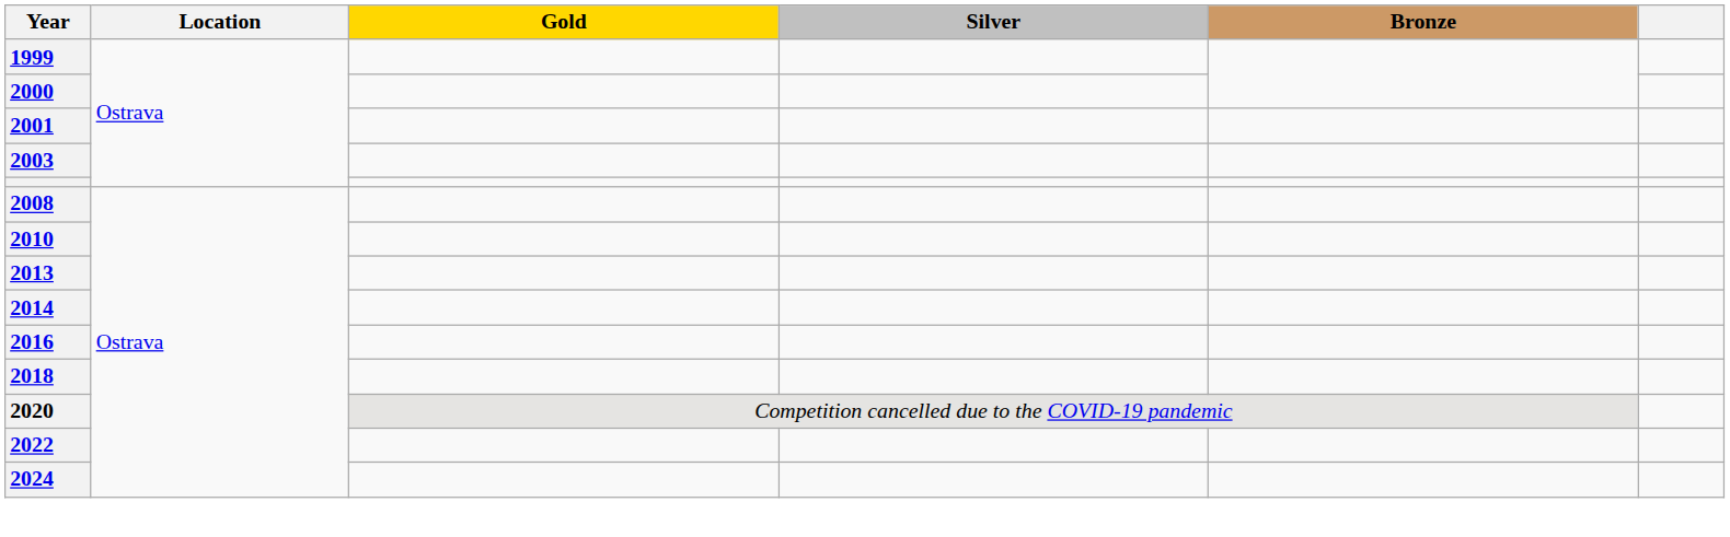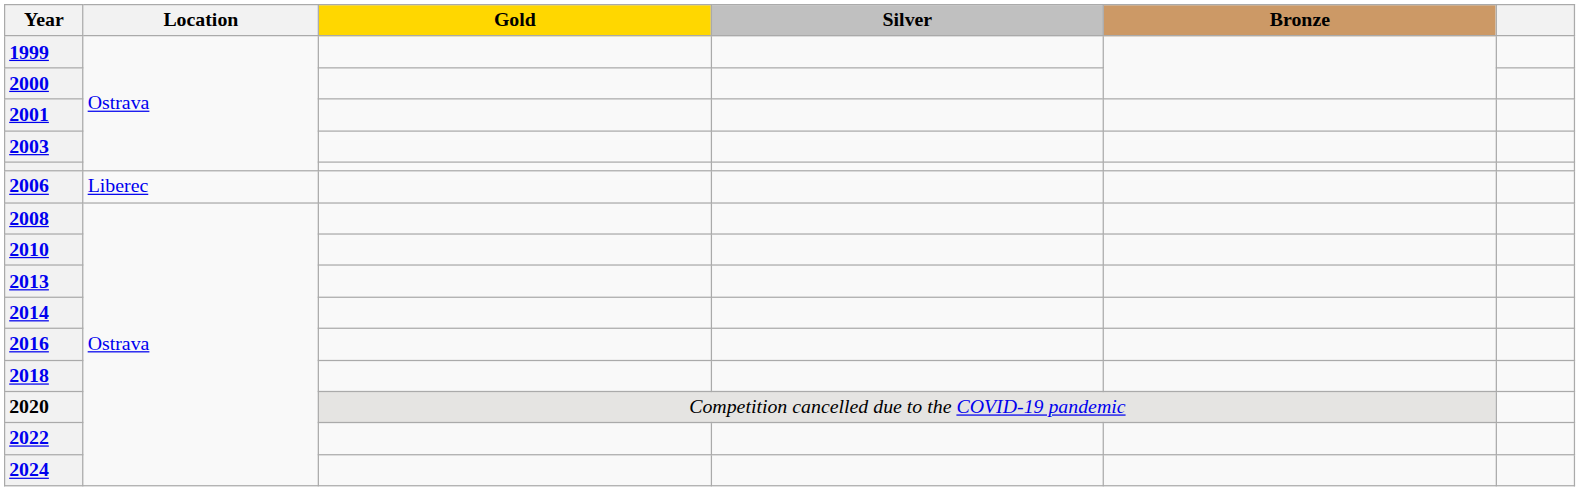+ row: 2006 | Liberec
